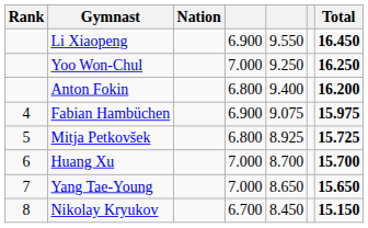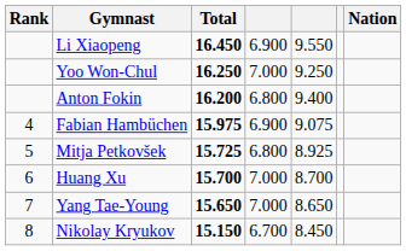columns swapped: Nation <-> Total
